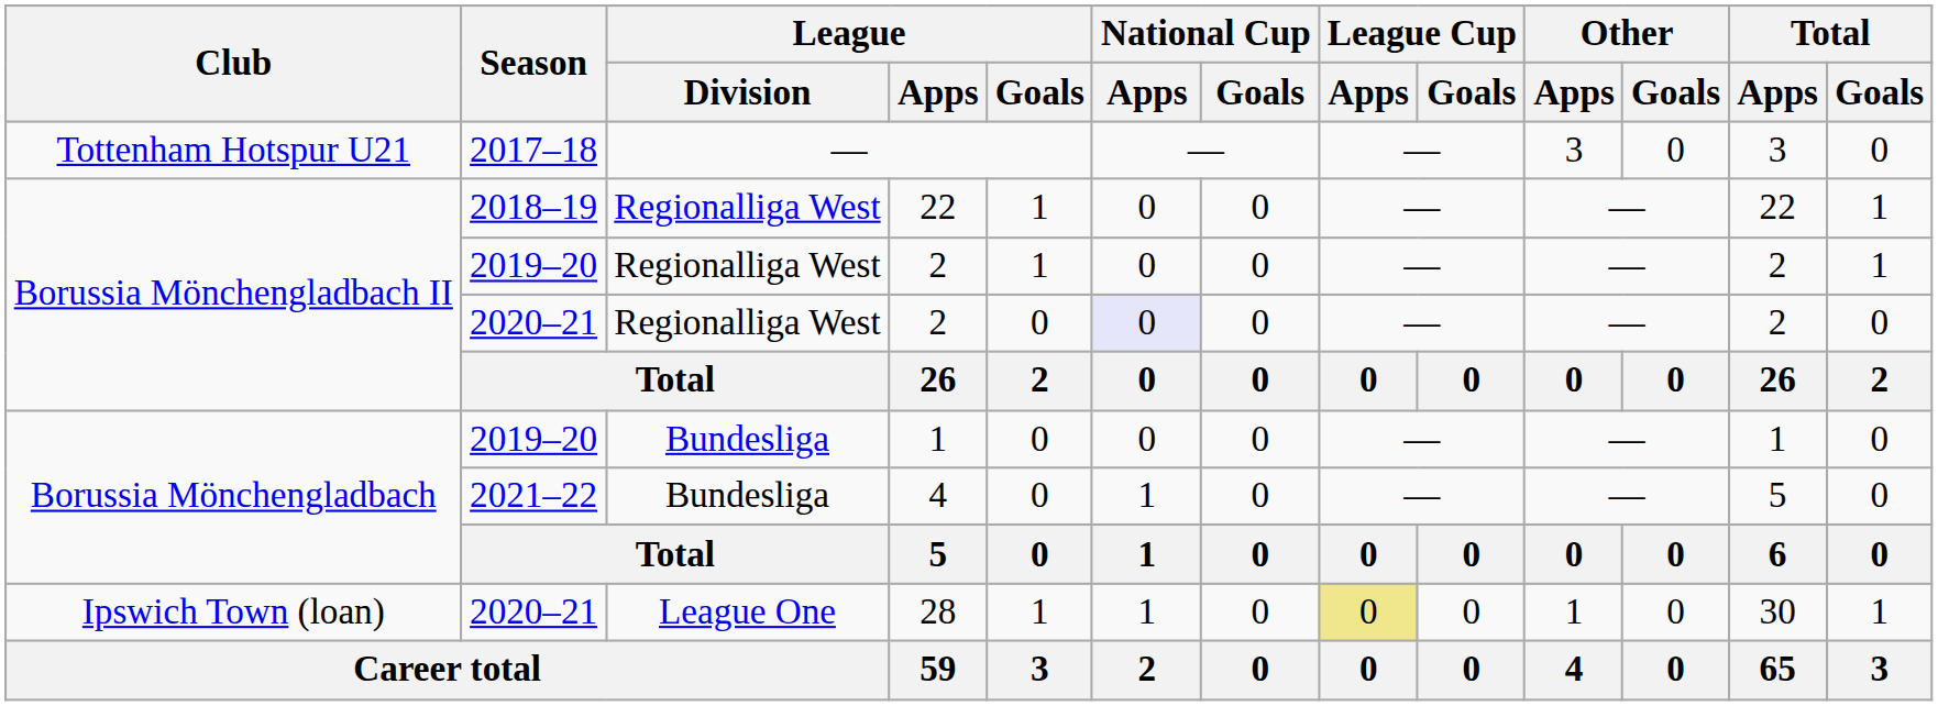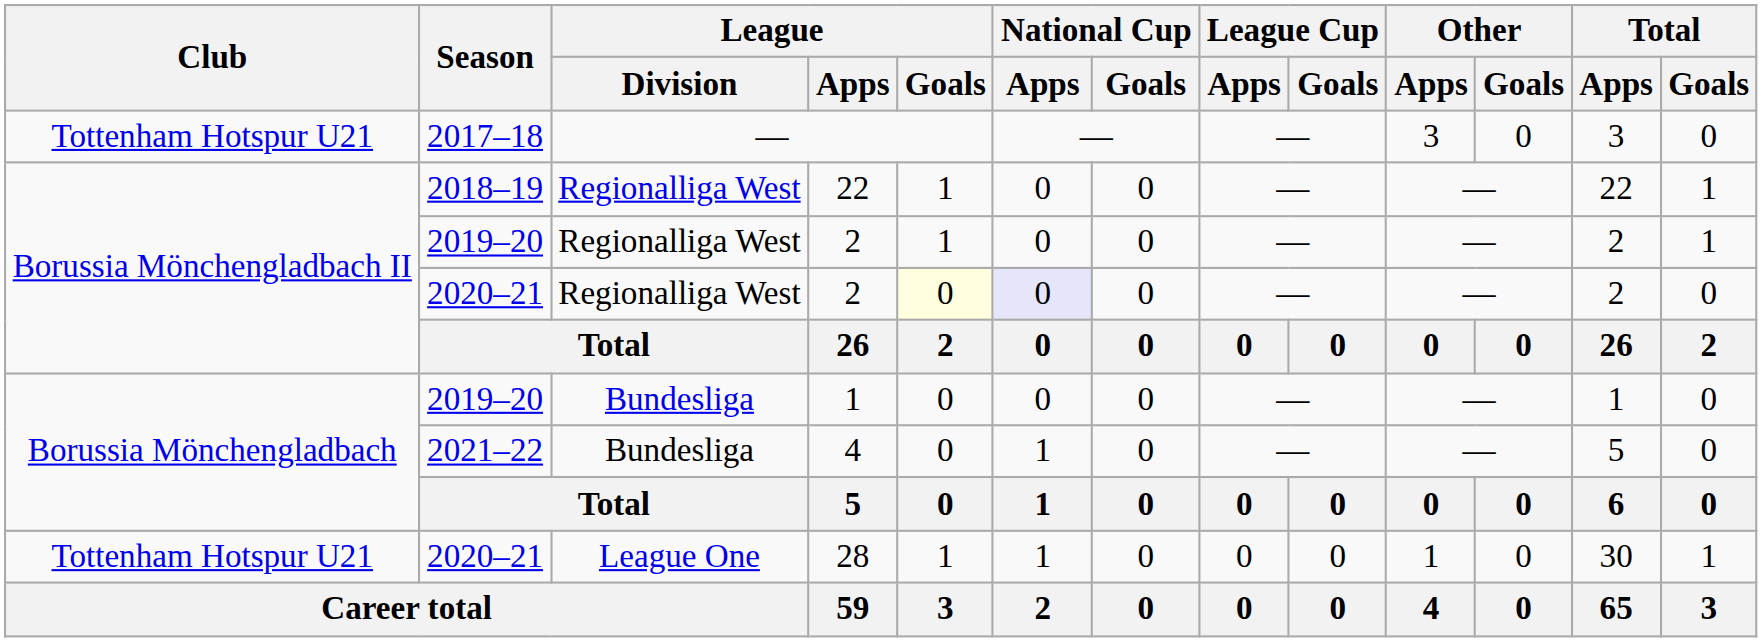2020–21 / 2 | League / Goals: no background -> lightyellow background
28 | Club: Ipswich Town (loan) -> Tottenham Hotspur U21
28 | League Cup / Apps: khaki background -> no background
